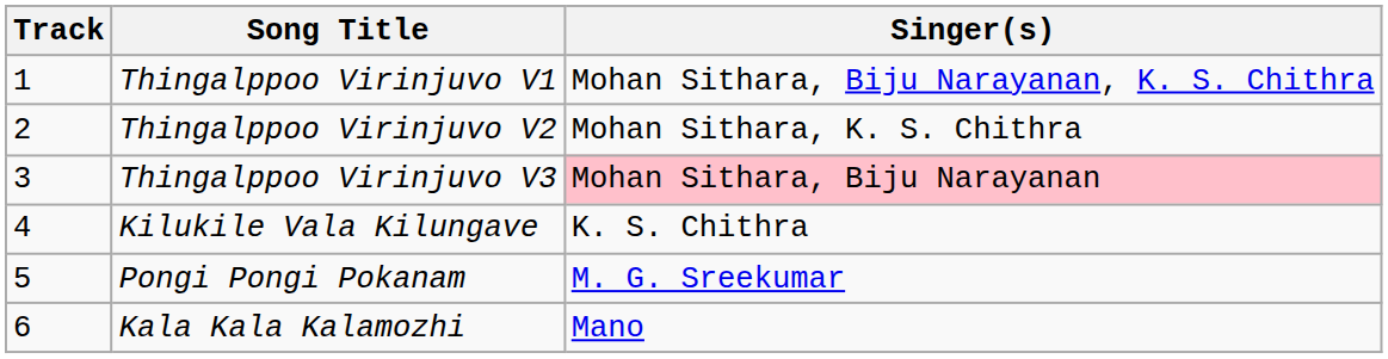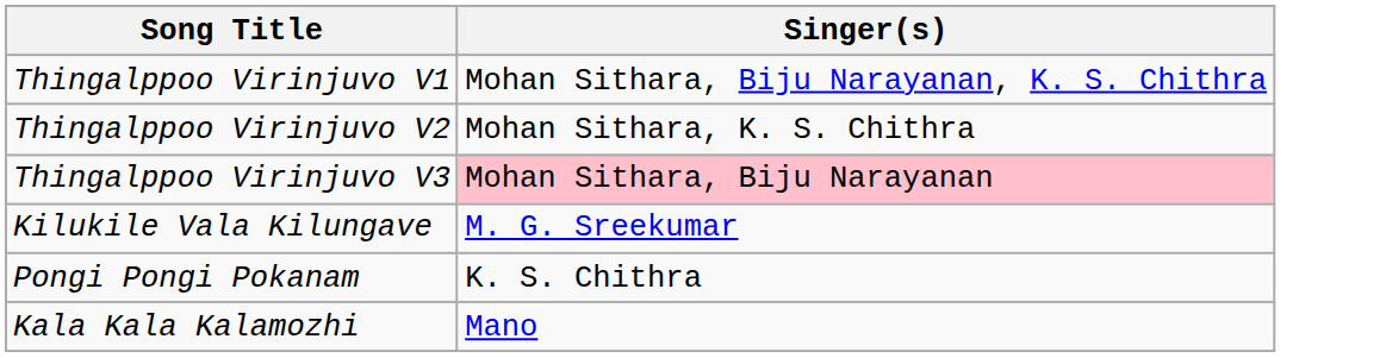- column: Track | 1 | 2 | 3 | 4 | 5 | 6
Kilukile Vala Kilungave | Singer(s): K. S. Chithra -> M. G. Sreekumar
Pongi Pongi Pokanam | Singer(s): M. G. Sreekumar -> K. S. Chithra
